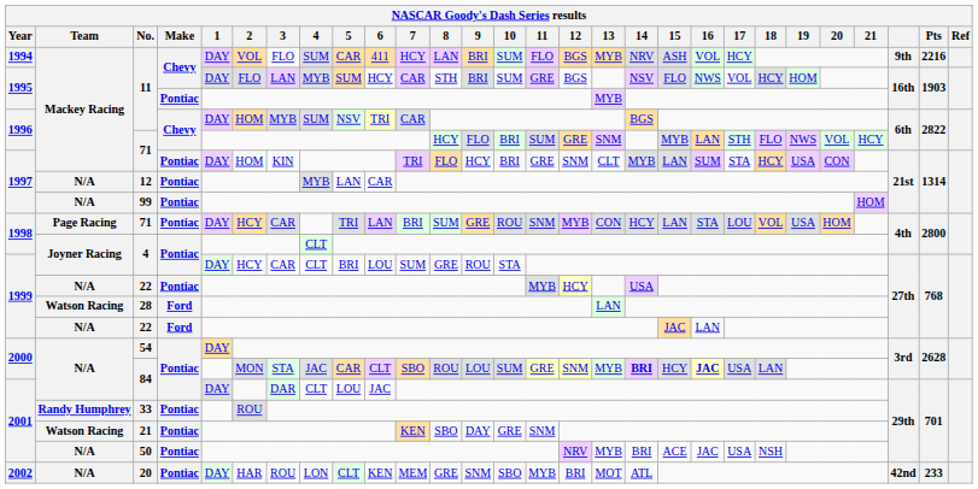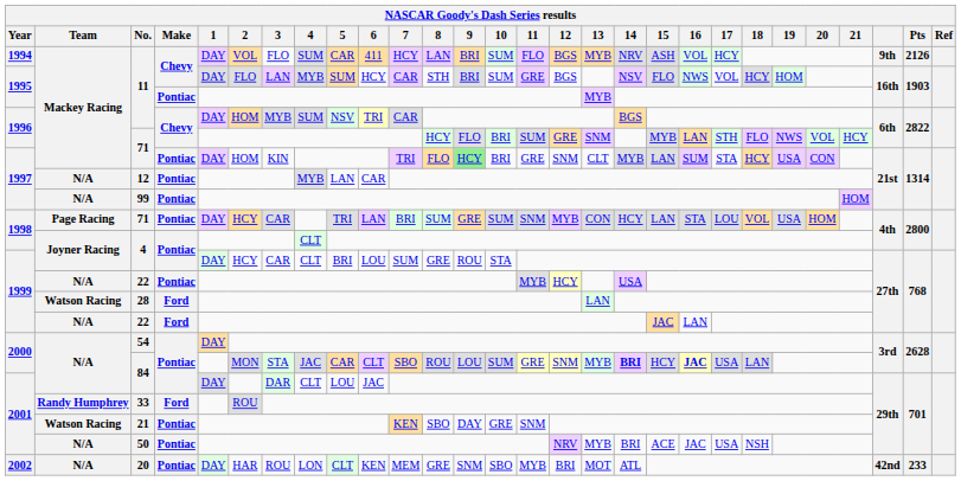1994 / 11 | Pts: 2216 -> 2126
1997 / 71 | 9: no background -> lightgreen background
1998 / 71 | 10: ROU -> SUM
33 | Make: Pontiac -> Ford
